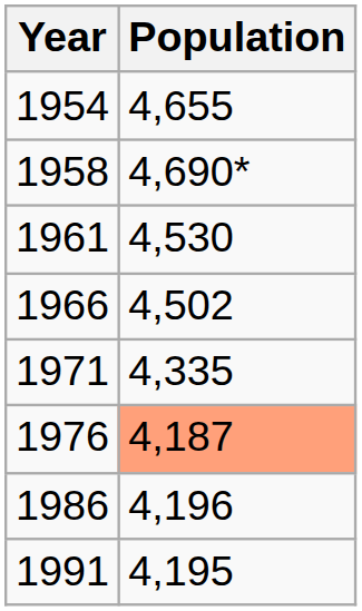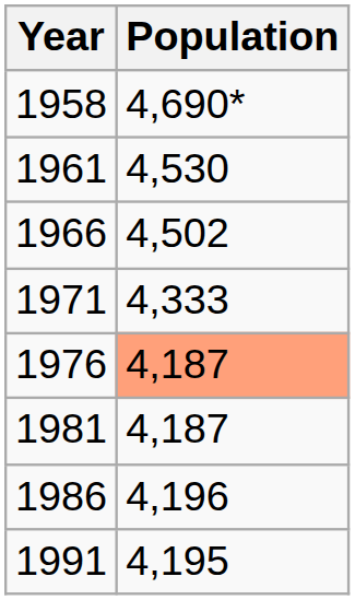- row: 1954 | 4,655
1971 | Population: 4,335 -> 4,333
+ row: 1981 | 4,187
